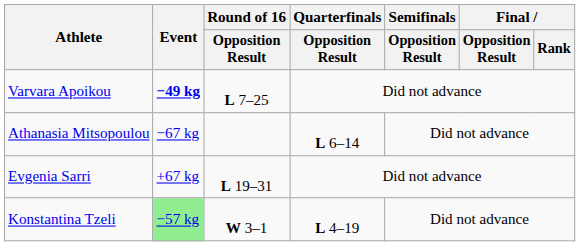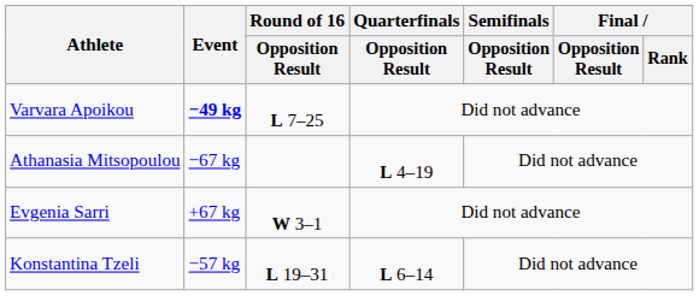Athanasia Mitsopoulou | Quarterfinals / Opposition Result: L 6–14 -> L 4–19
Evgenia Sarri | Round of 16 / Opposition Result: L 19–31 -> W 3–1
Konstantina Tzeli | Event: lightgreen background -> no background
Konstantina Tzeli | Round of 16 / Opposition Result: W 3–1 -> L 19–31
Konstantina Tzeli | Quarterfinals / Opposition Result: L 4–19 -> L 6–14
